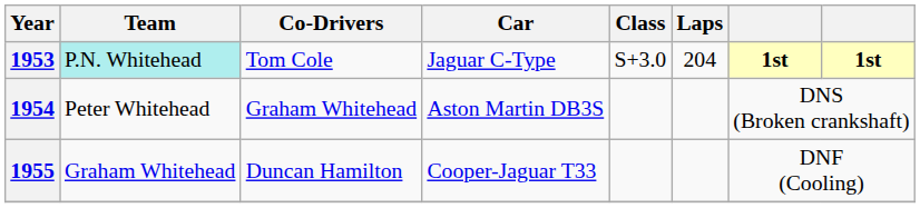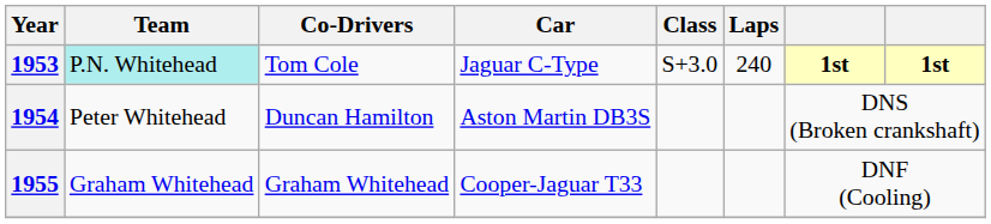1953 | Laps: 204 -> 240
1954 | Co-Drivers: Graham Whitehead -> Duncan Hamilton
1955 | Co-Drivers: Duncan Hamilton -> Graham Whitehead
